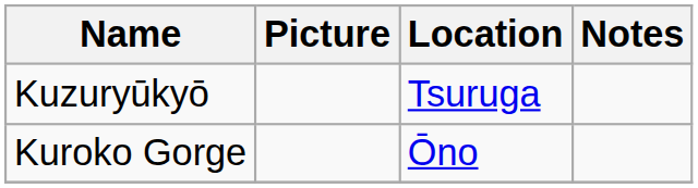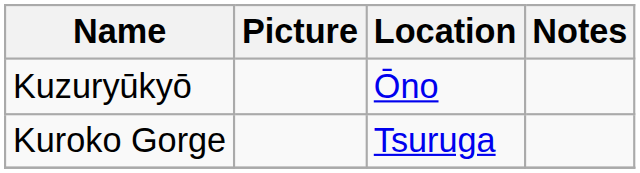Kuzuryūkyō | Location: Tsuruga -> Ōno
Kuroko Gorge | Location: Ōno -> Tsuruga
